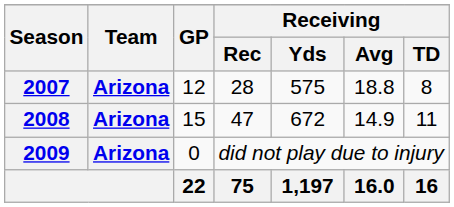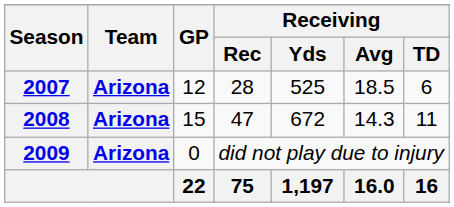2007 | Receiving / Yds: 575 -> 525
2007 | Receiving / Avg: 18.8 -> 18.5
2007 | Receiving / TD: 8 -> 6
2008 | Receiving / Avg: 14.9 -> 14.3
